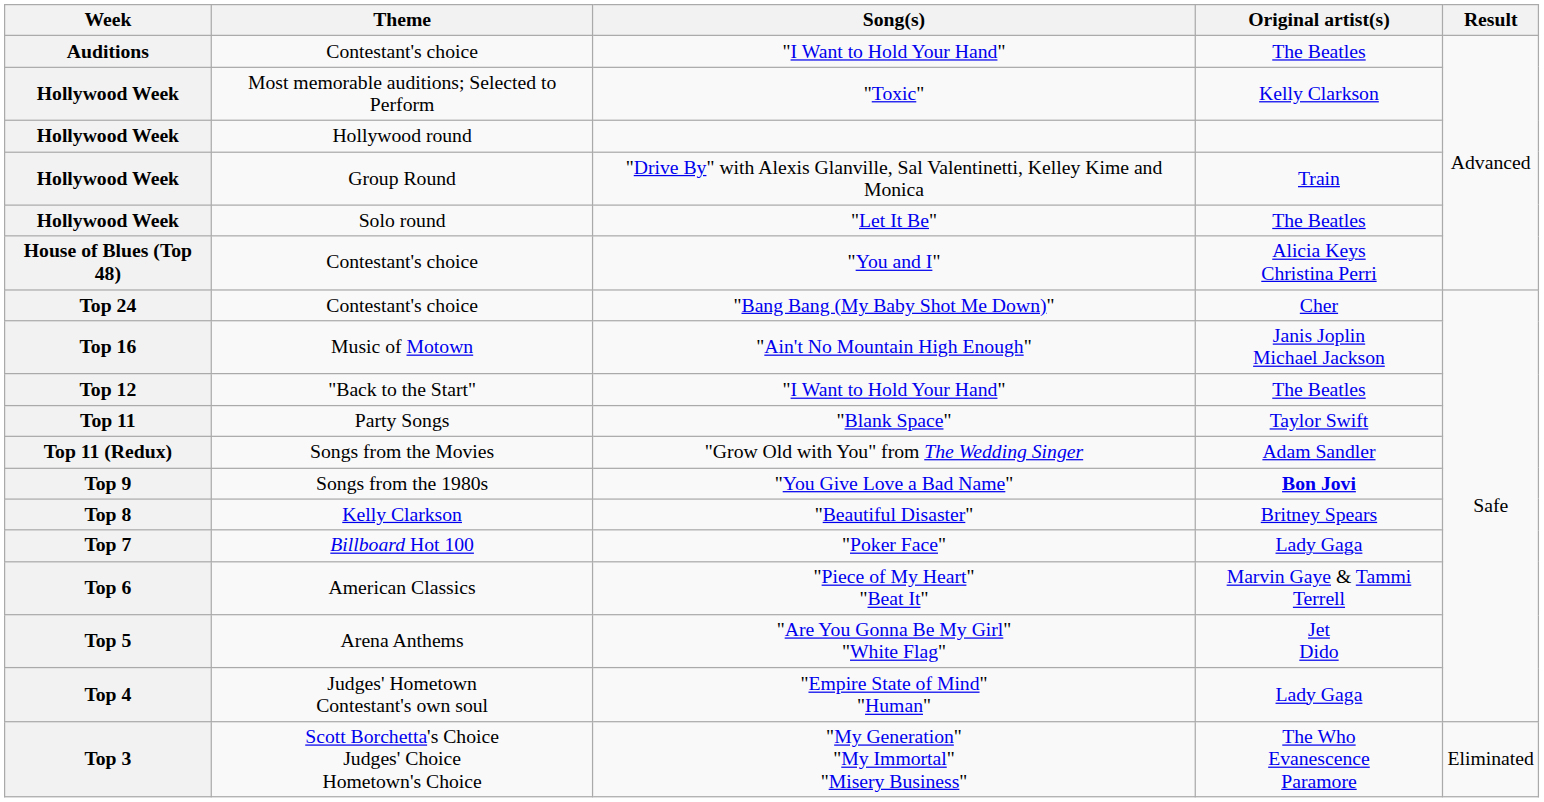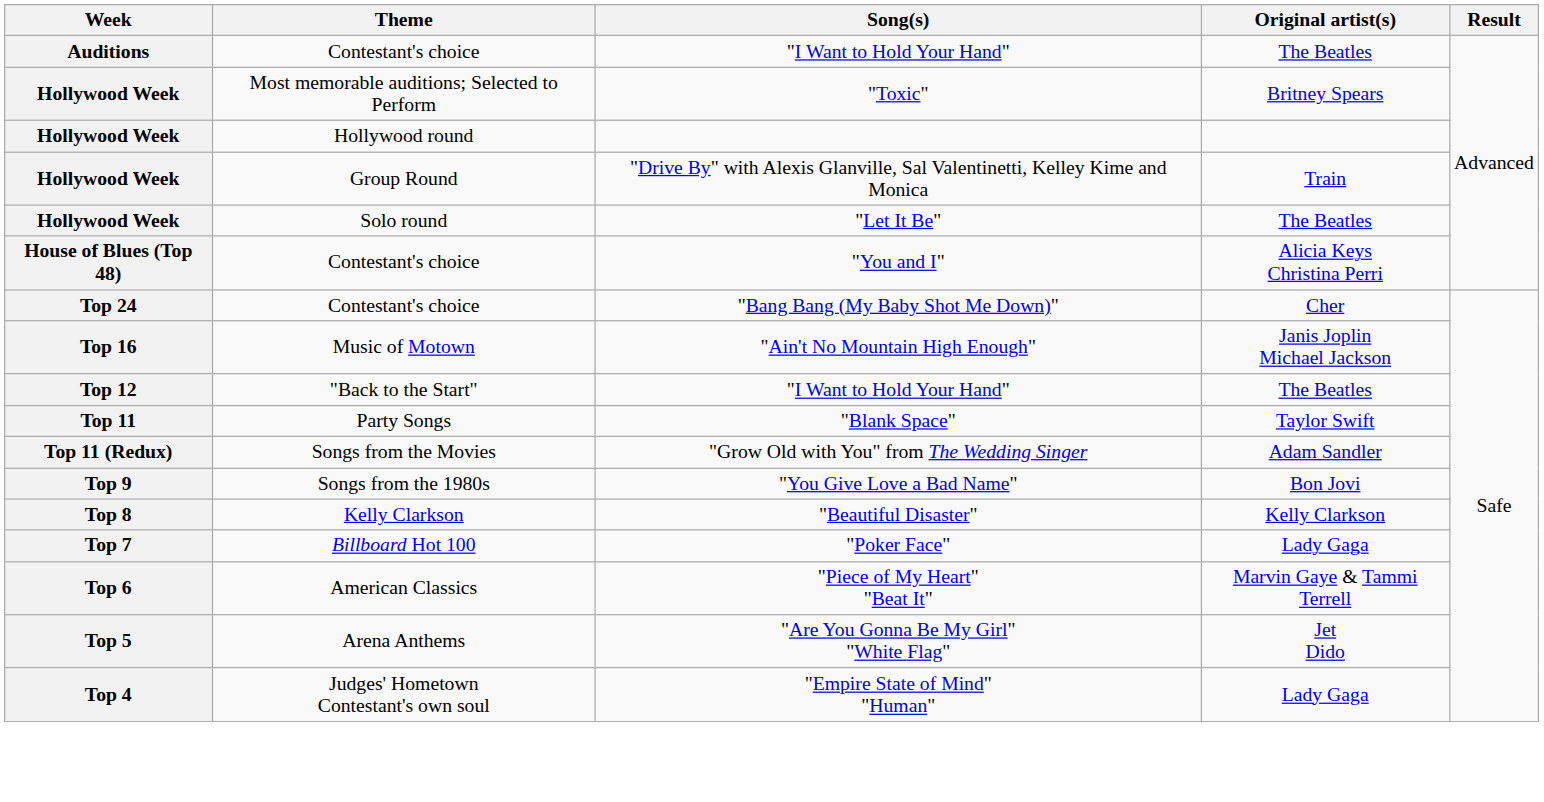"Toxic" | Original artist(s): Kelly Clarkson -> Britney Spears
"You Give Love a Bad Name" | Original artist(s): bold -> normal
"Beautiful Disaster" | Original artist(s): Britney Spears -> Kelly Clarkson
- row: Top 3 | Scott Borchetta's Choice Judges' Choice Hometown's Choice | "My Generation" "My Immortal" "Misery Business" | The Who Evanescence Paramore | Eliminated
